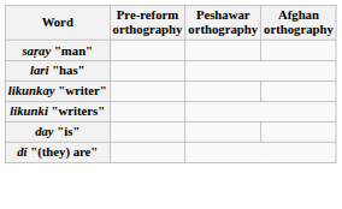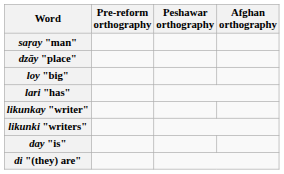+ row: dzāy "place"
+ row: loy "big"
